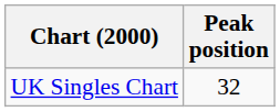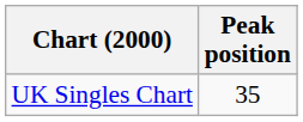UK Singles Chart | Peak position: 32 -> 35
